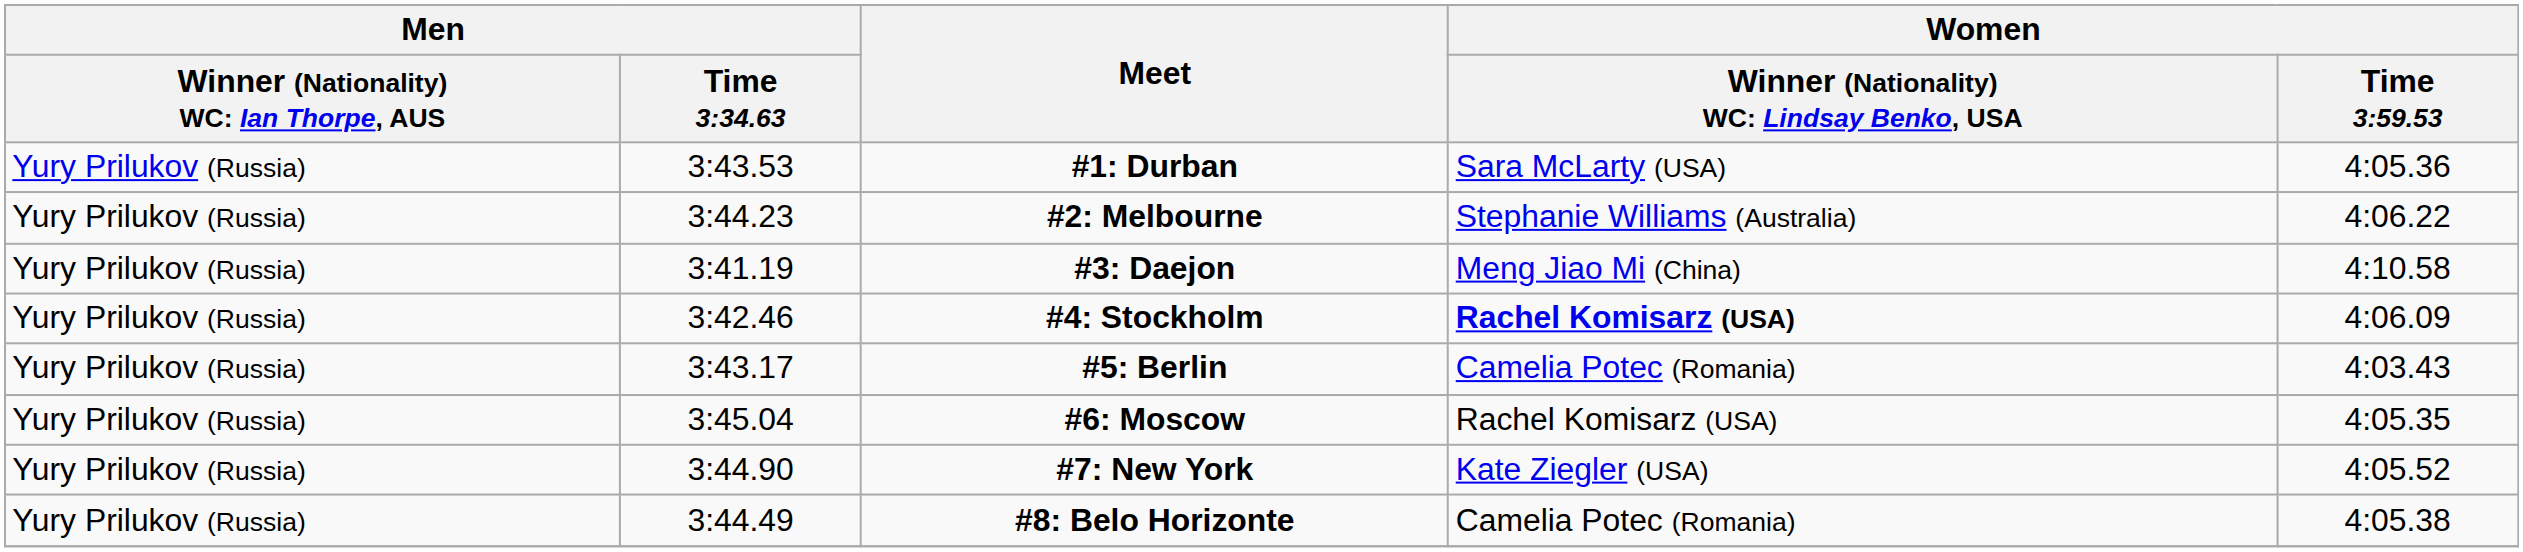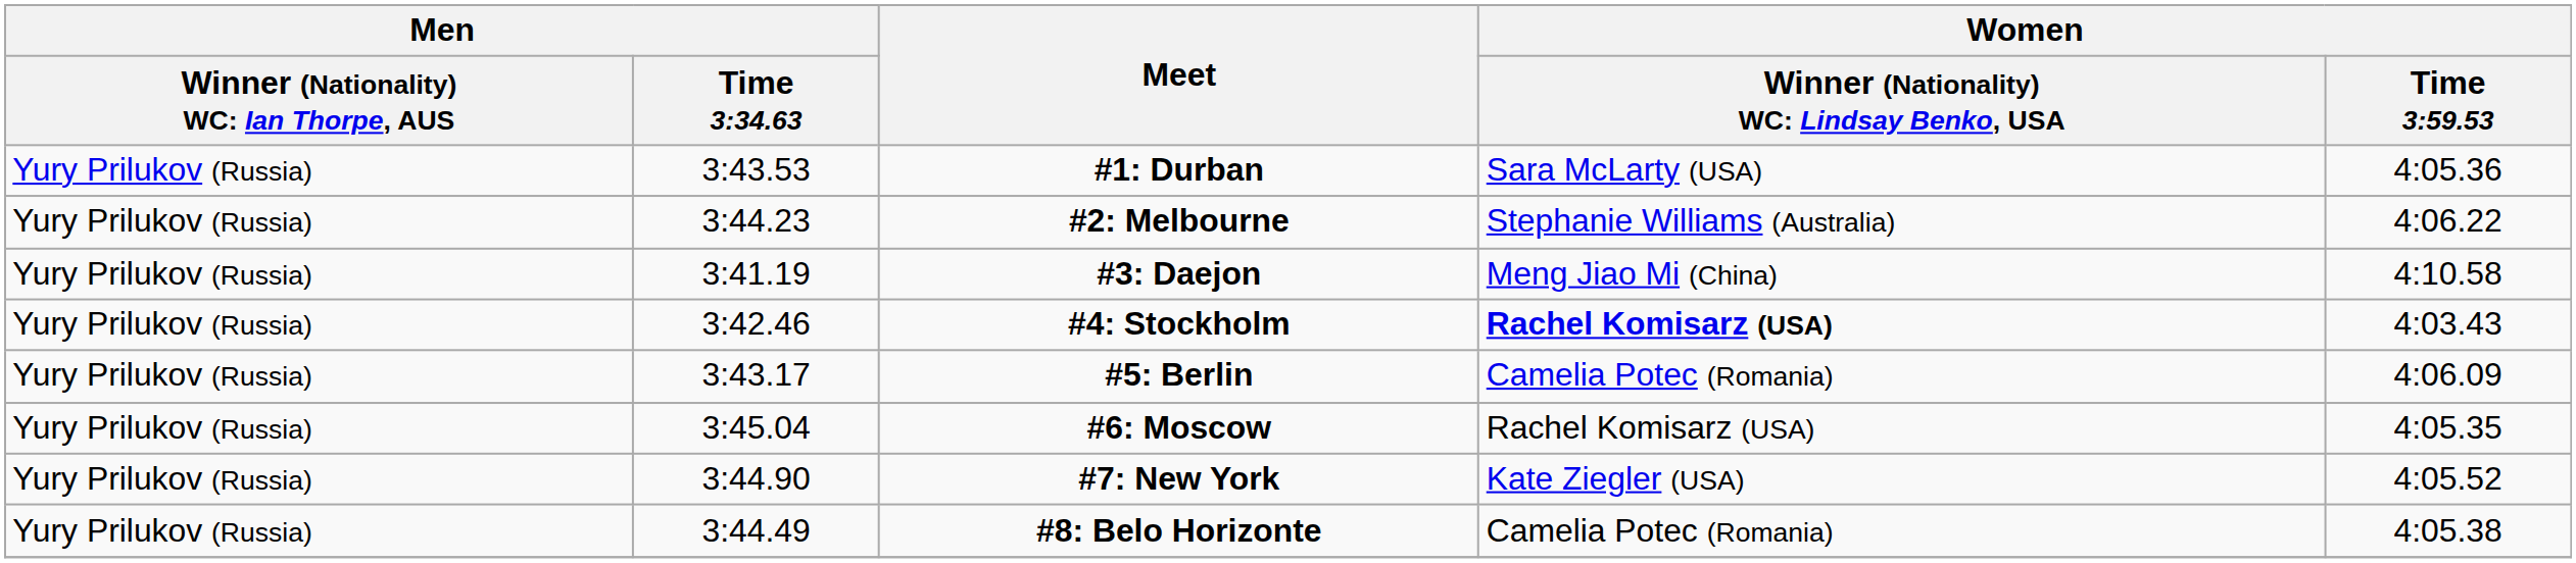#4: Stockholm | Women / Time 3:59.53: 4:06.09 -> 4:03.43
#5: Berlin | Women / Time 3:59.53: 4:03.43 -> 4:06.09
